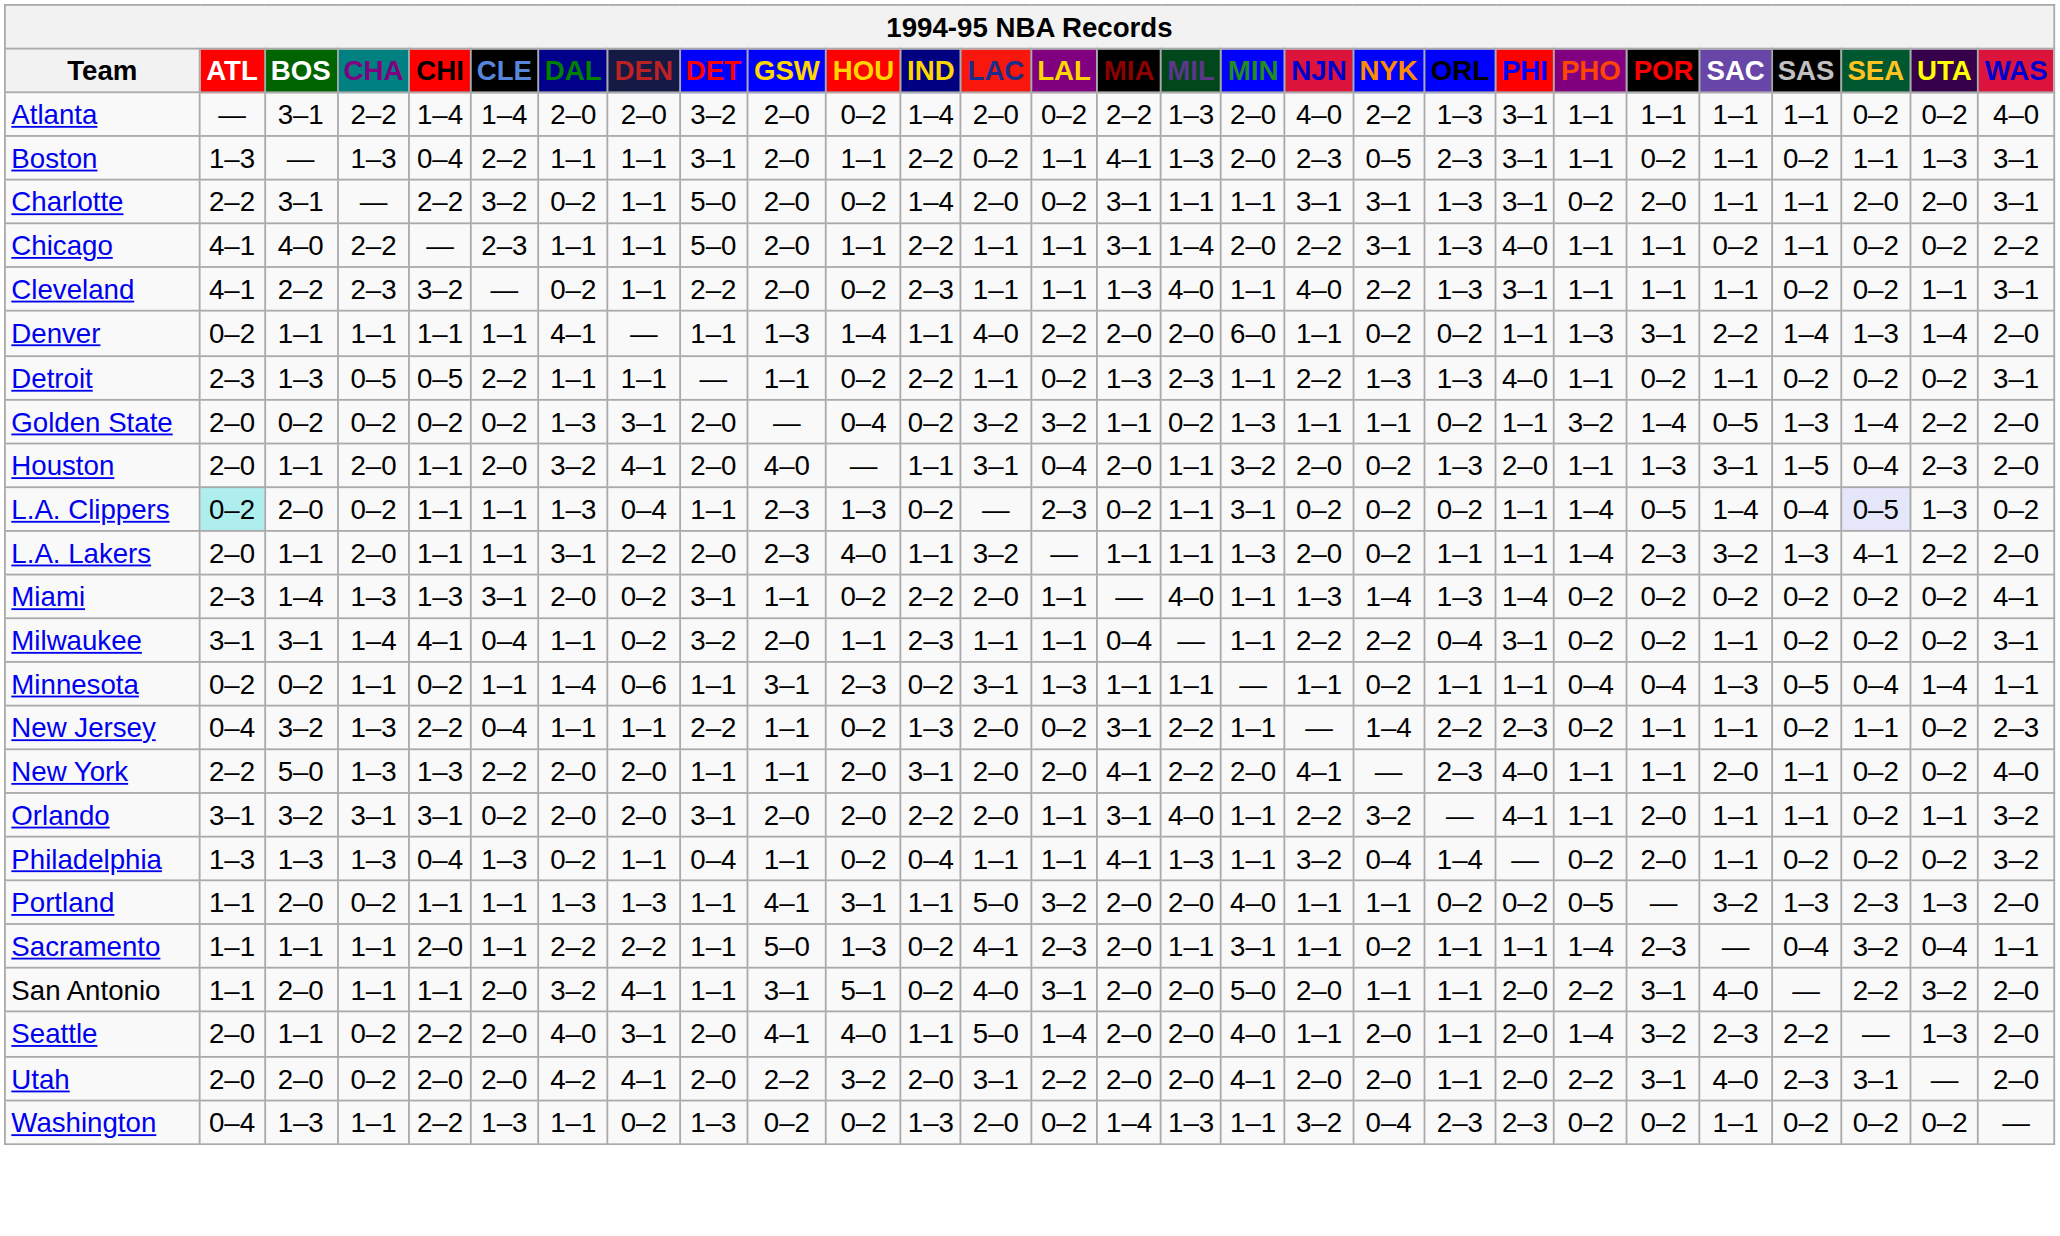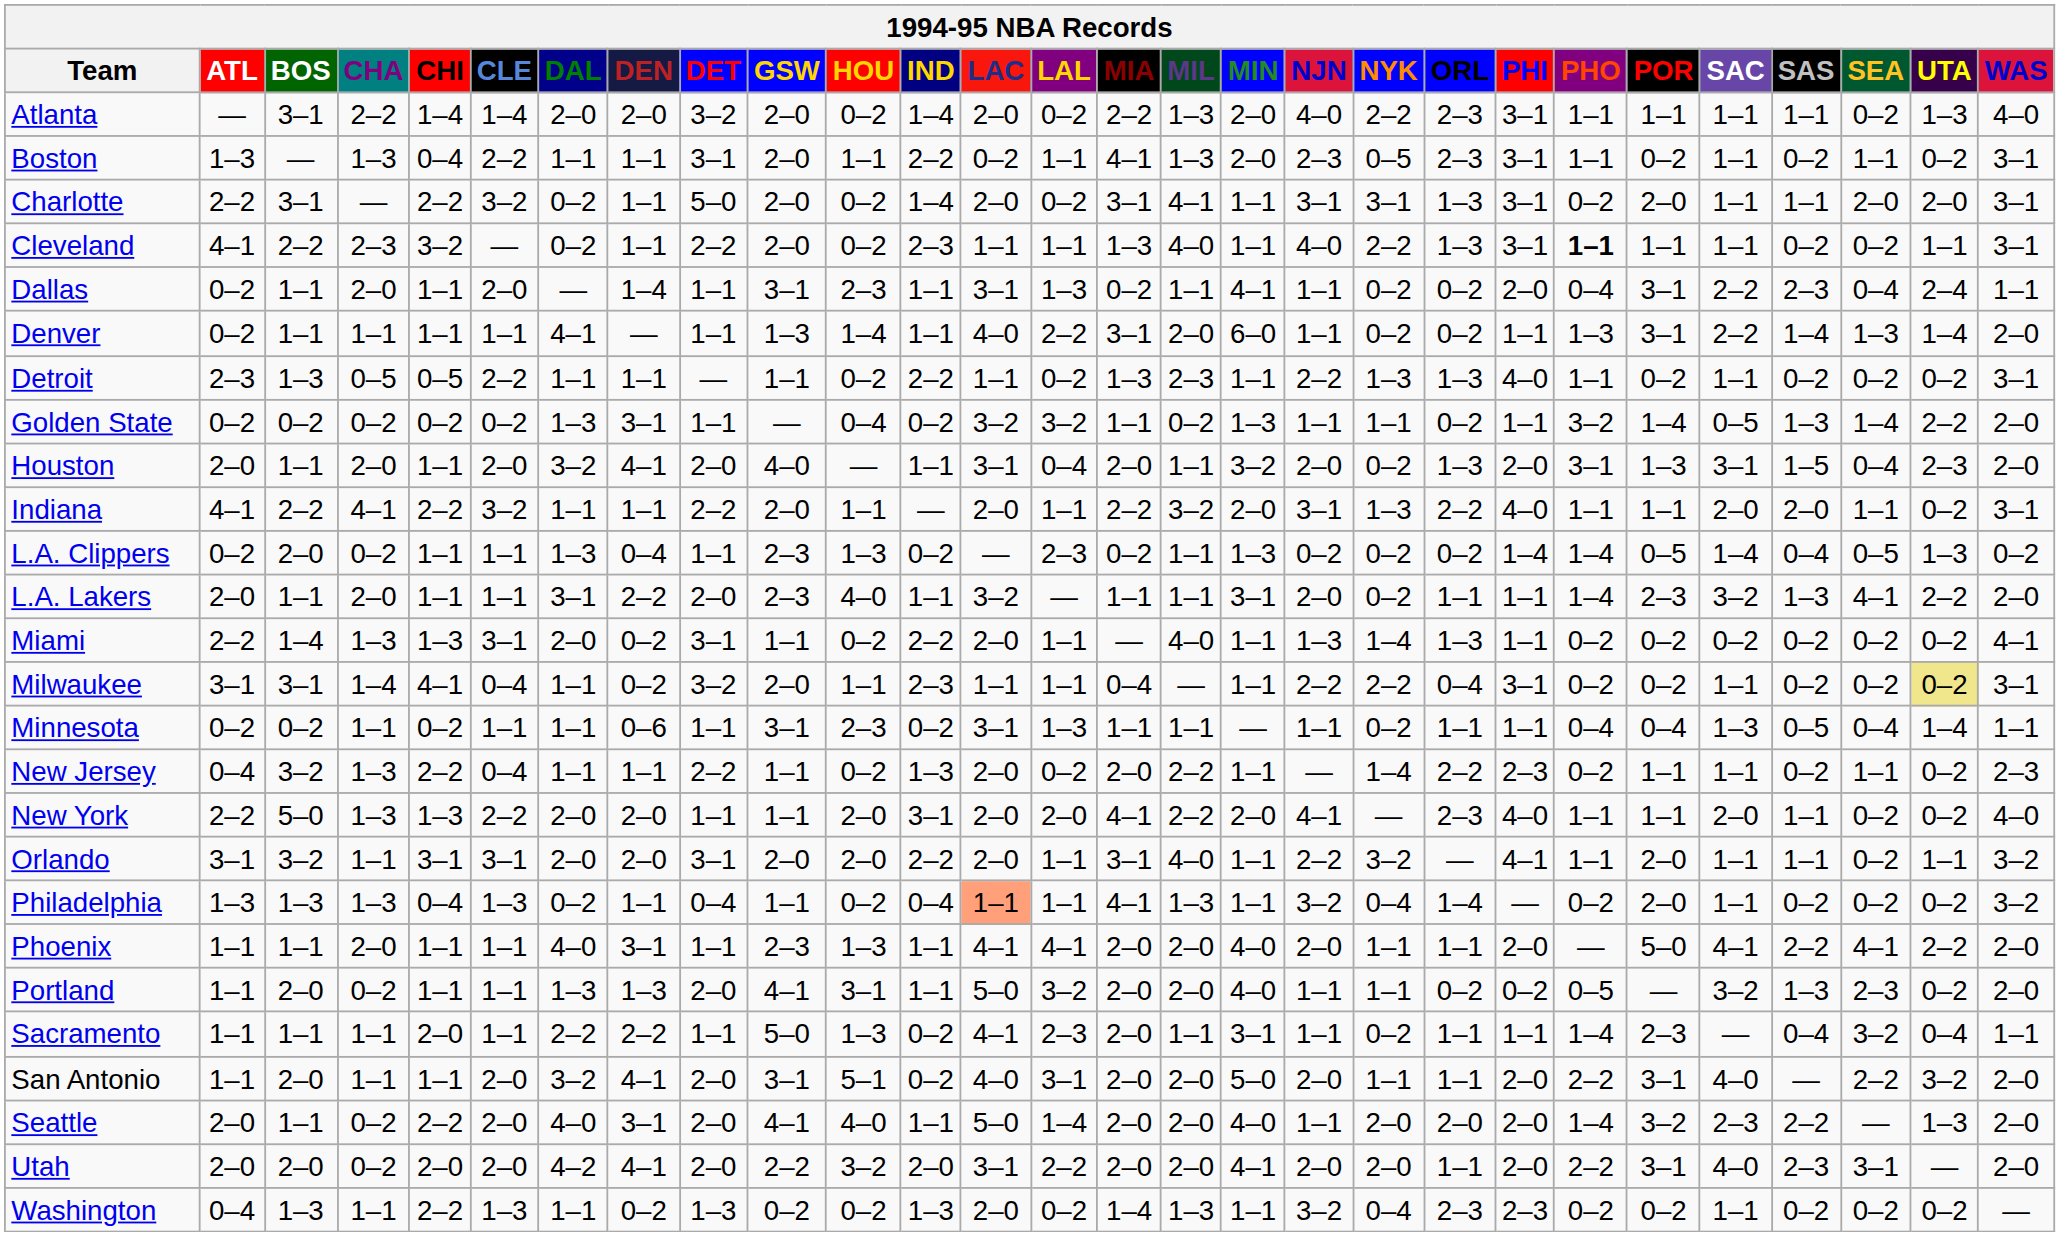Atlanta | ORL: 1–3 -> 2–3
Atlanta | UTA: 0–2 -> 1–3
Boston | UTA: 1–3 -> 0–2
Charlotte | MIL: 1–1 -> 4–1
- row: Chicago | 4–1 | 4–0 | 2–2 | — | 2–3 | 1–1 | 1–1 | 5–0 | 2–0 | 1–1 | 2–2 | 1–1 | 1–1 | 3–1 | 1–4 | 2–0 | 2–2 | 3–1 | 1–3 | 4–0 | 1–1 | 1–1 | 0–2 | 1–1 | 0–2 | 0–2 | 2–2
Cleveland | PHO: normal -> bold
+ row: Dallas | 0–2 | 1–1 | 2–0 | 1–1 | 2–0 | — | 1–4 | 1–1 | 3–1 | 2–3 | 1–1 | 3–1 | 1–3 | 0–2 | 1–1 | 4–1 | 1–1 | 0–2 | 0–2 | 2–0 | 0–4 | 3–1 | 2–2 | 2–3 | 0–4 | 2–4 | 1–1
Denver | MIA: 2–0 -> 3–1
Golden State | ATL: 2–0 -> 0–2
Golden State | DET: 2–0 -> 1–1
Houston | PHO: 1–1 -> 3–1
+ row: Indiana | 4–1 | 2–2 | 4–1 | 2–2 | 3–2 | 1–1 | 1–1 | 2–2 | 2–0 | 1–1 | — | 2–0 | 1–1 | 2–2 | 3–2 | 2–0 | 3–1 | 1–3 | 2–2 | 4–0 | 1–1 | 1–1 | 2–0 | 2–0 | 1–1 | 0–2 | 3–1
L.A. Clippers | ATL: paleturquoise background -> no background
L.A. Clippers | MIN: 3–1 -> 1–3
L.A. Clippers | PHI: 1–1 -> 1–4
L.A. Clippers | SEA: lavender background -> no background
L.A. Lakers | MIN: 1–3 -> 3–1
Miami | ATL: 2–3 -> 2–2
Miami | PHI: 1–4 -> 1–1
Milwaukee | UTA: no background -> khaki background
Minnesota | DAL: 1–4 -> 1–1
New Jersey | MIA: 3–1 -> 2–0
Orlando | CHA: 3–1 -> 1–1
Orlando | CLE: 0–2 -> 3–1
Philadelphia | LAC: no background -> lightsalmon background
+ row: Phoenix | 1–1 | 1–1 | 2–0 | 1–1 | 1–1 | 4–0 | 3–1 | 1–1 | 2–3 | 1–3 | 1–1 | 4–1 | 4–1 | 2–0 | 2–0 | 4–0 | 2–0 | 1–1 | 1–1 | 2–0 | — | 5–0 | 4–1 | 2–2 | 4–1 | 2–2 | 2–0
Portland | DET: 1–1 -> 2–0
Portland | UTA: 1–3 -> 0–2
San Antonio | DET: 1–1 -> 2–0
Seattle | ORL: 1–1 -> 2–0
